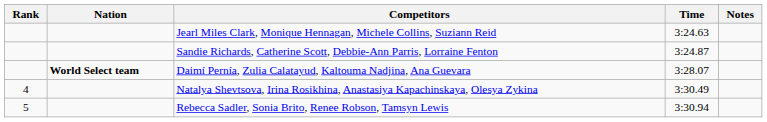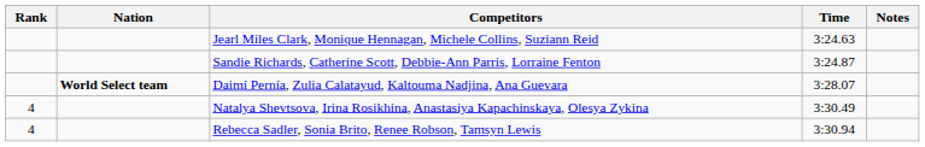Rebecca Sadler, Sonia Brito, Renee Robson, Tamsyn Lewis | Rank: 5 -> 4
